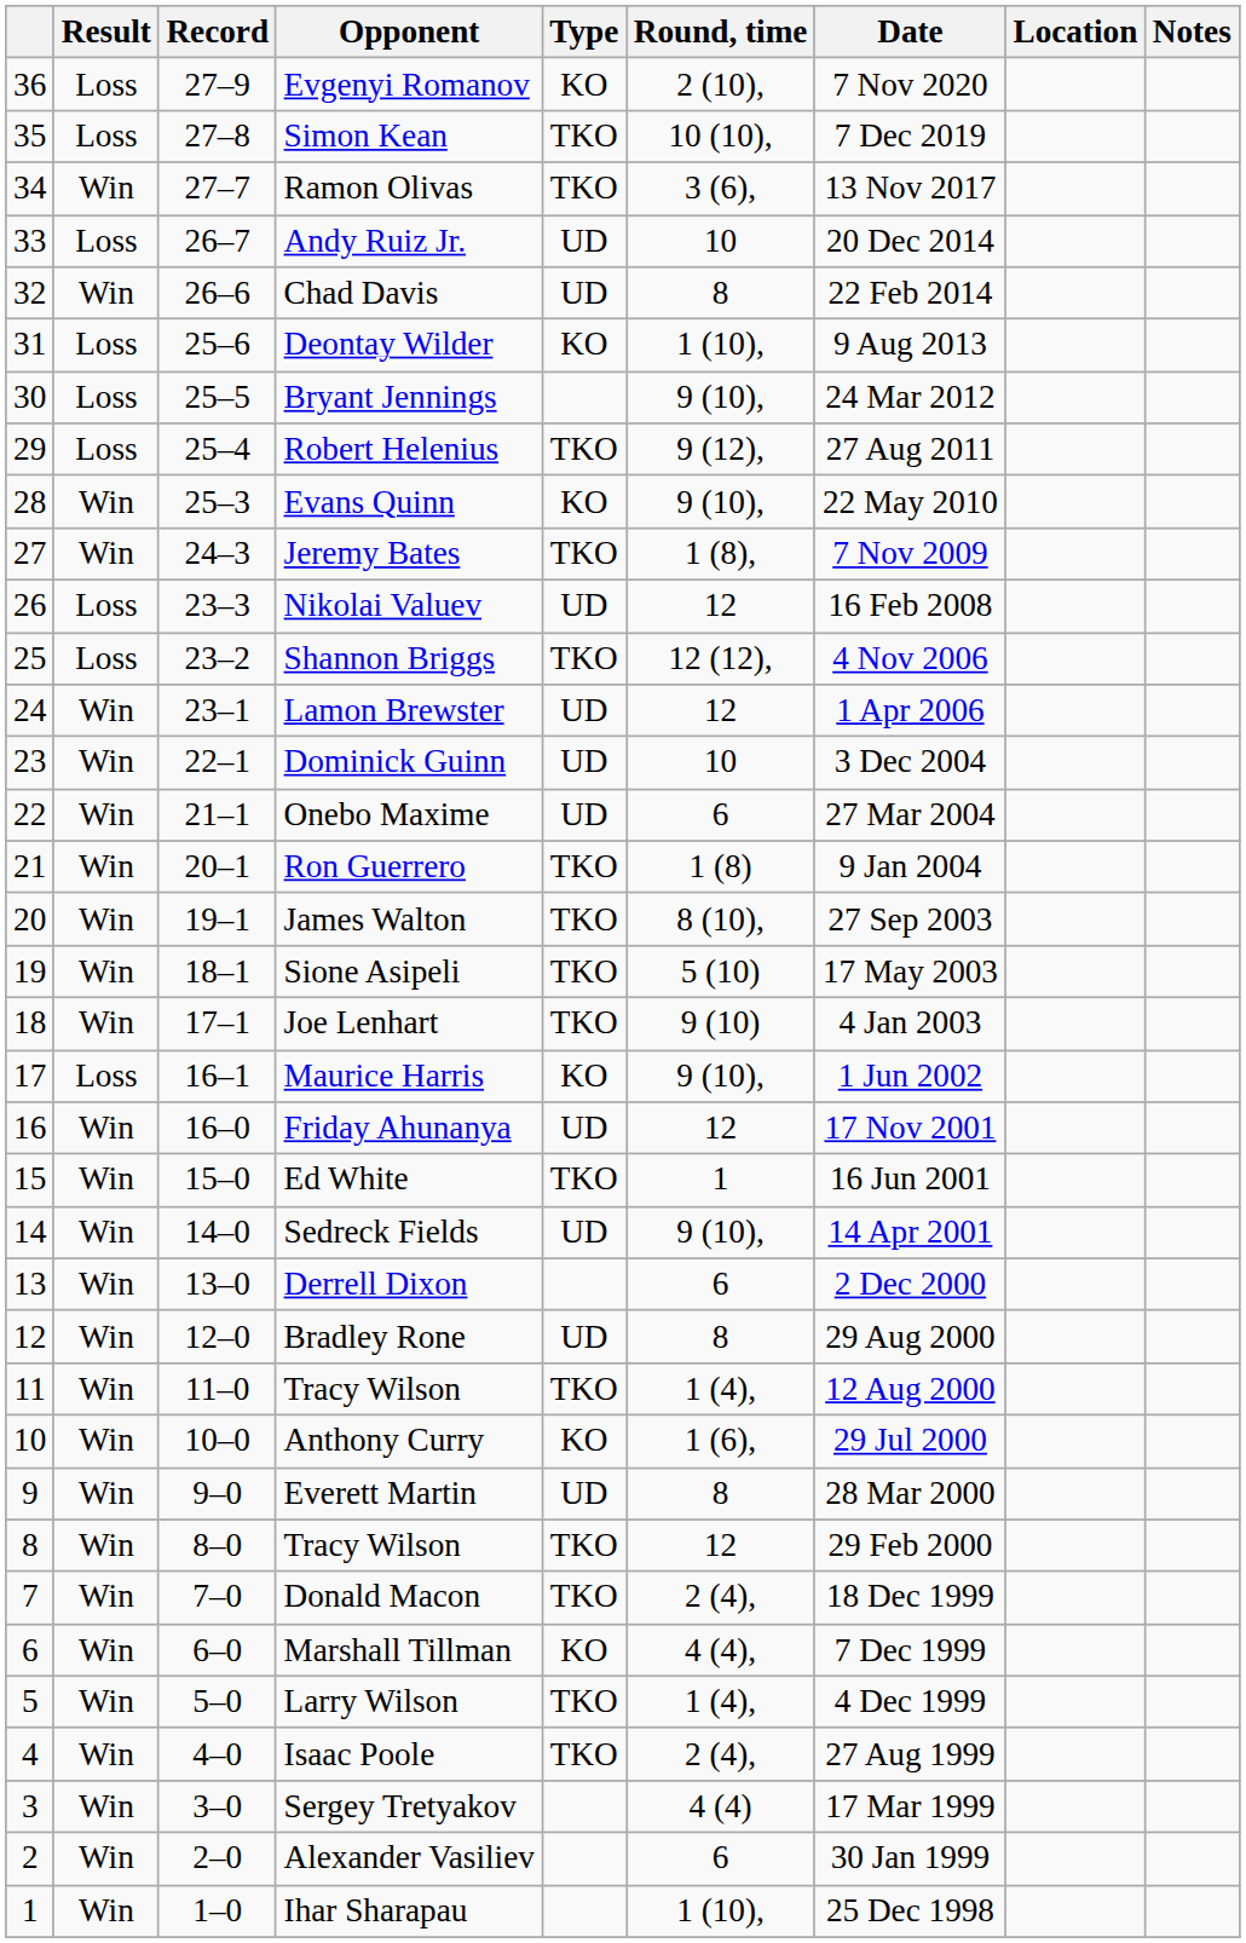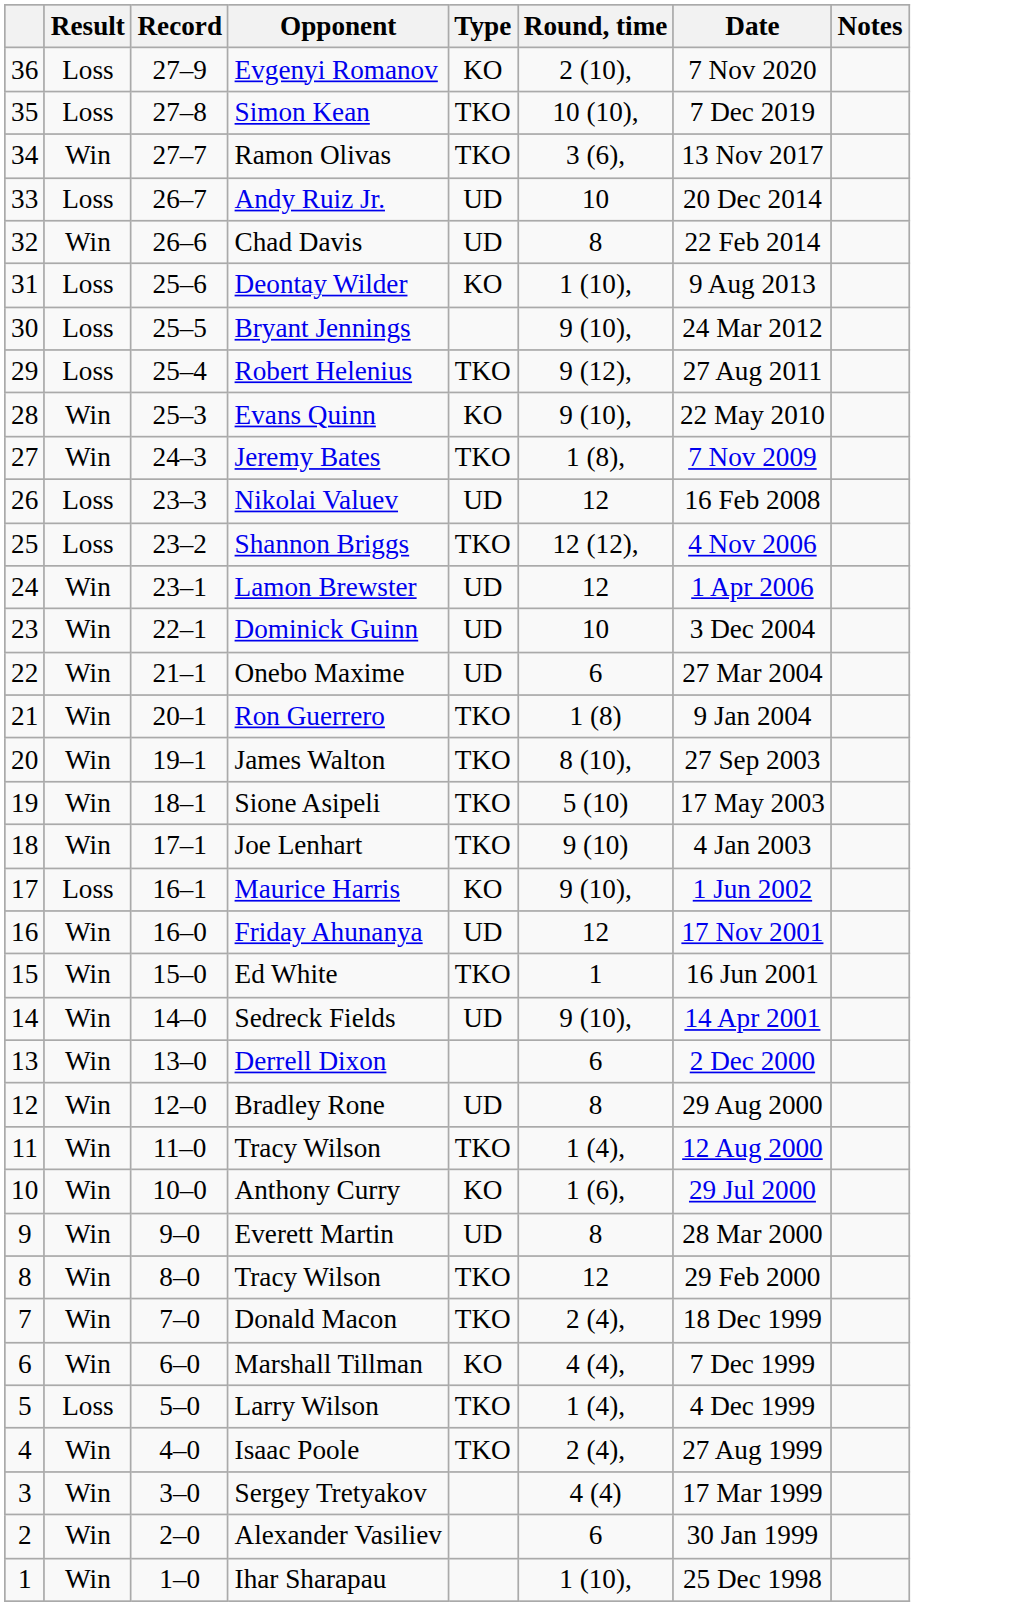- column: Location
Larry Wilson | Result: Win -> Loss
